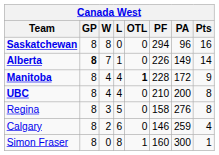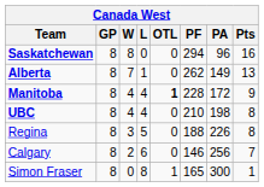Alberta | GP: bold -> normal
Alberta | PF: 226 -> 262
Alberta | Pts: 14 -> 13
UBC | PA: 200 -> 198
Regina | PF: 158 -> 188
Regina | PA: 276 -> 226
Calgary | PA: 259 -> 256
Calgary | Pts: 4 -> 7
Simon Fraser | PF: 160 -> 165
